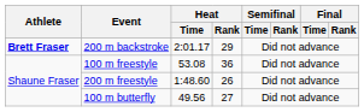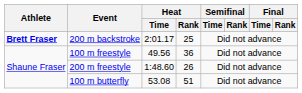200 m backstroke | Heat / Rank: 29 -> 25
100 m freestyle | Heat / Time: 53.08 -> 49.56
100 m butterfly | Heat / Time: 49.56 -> 53.08
100 m butterfly | Heat / Rank: 27 -> 51
